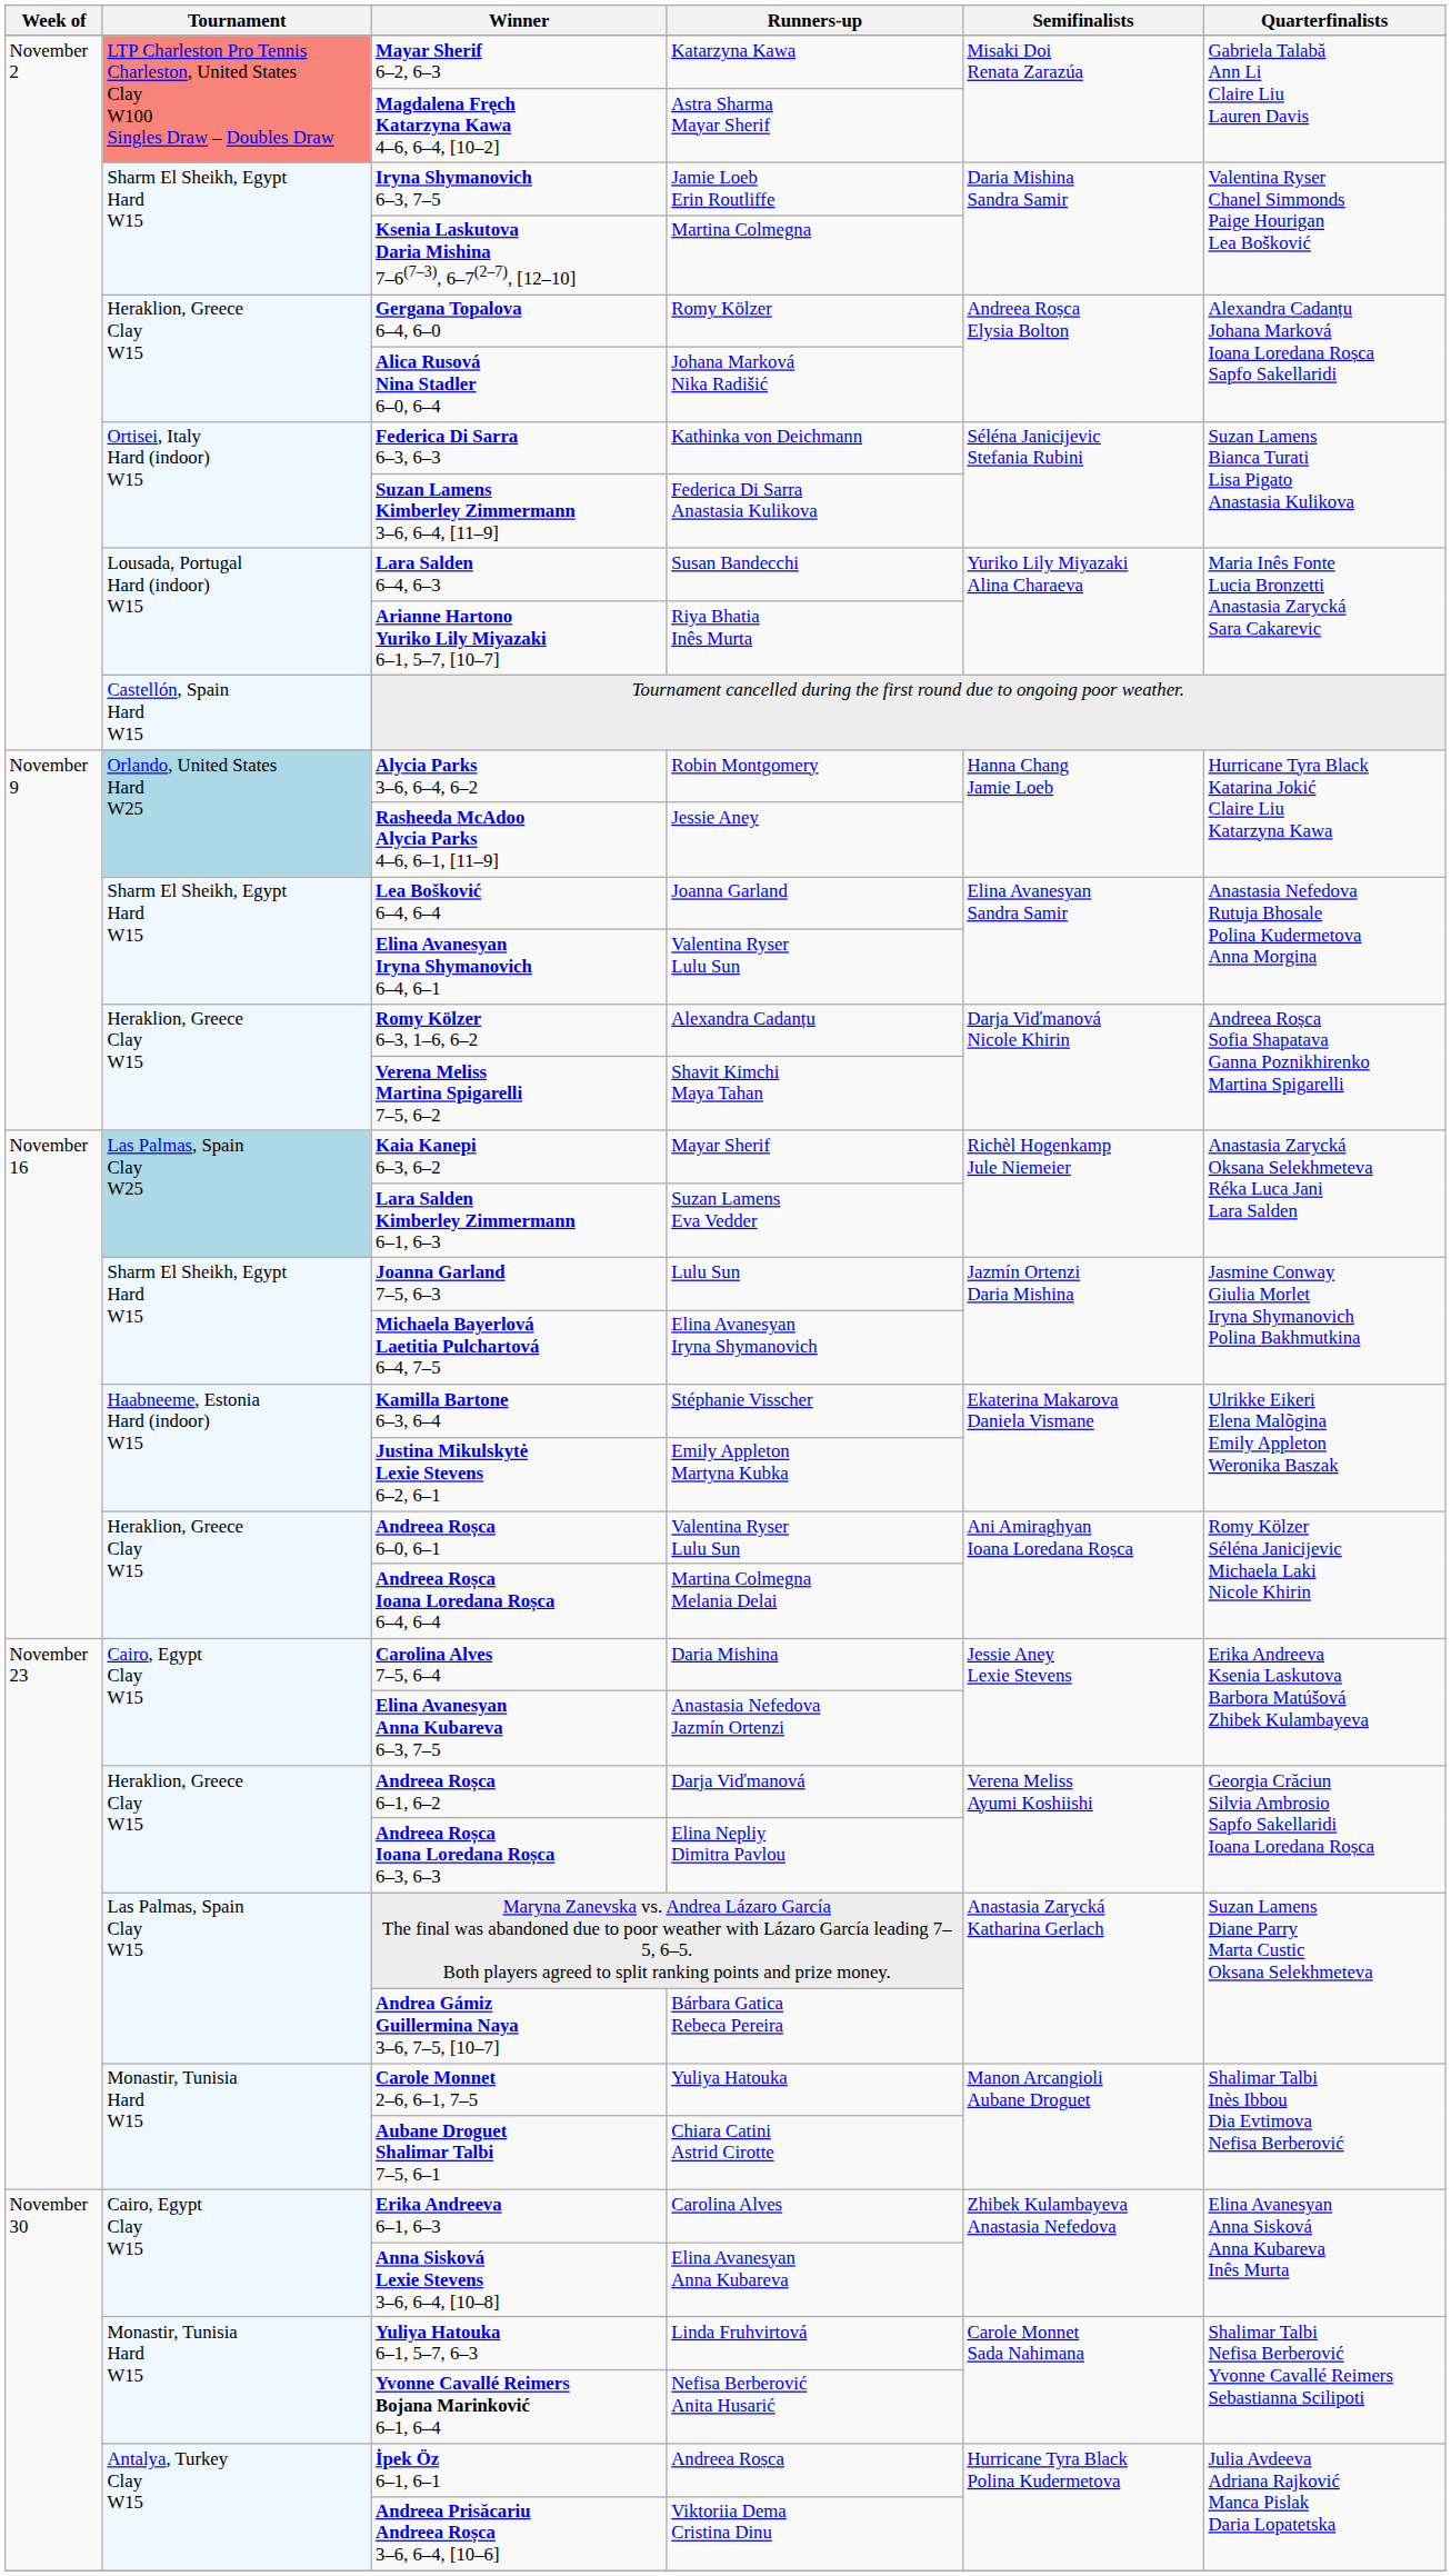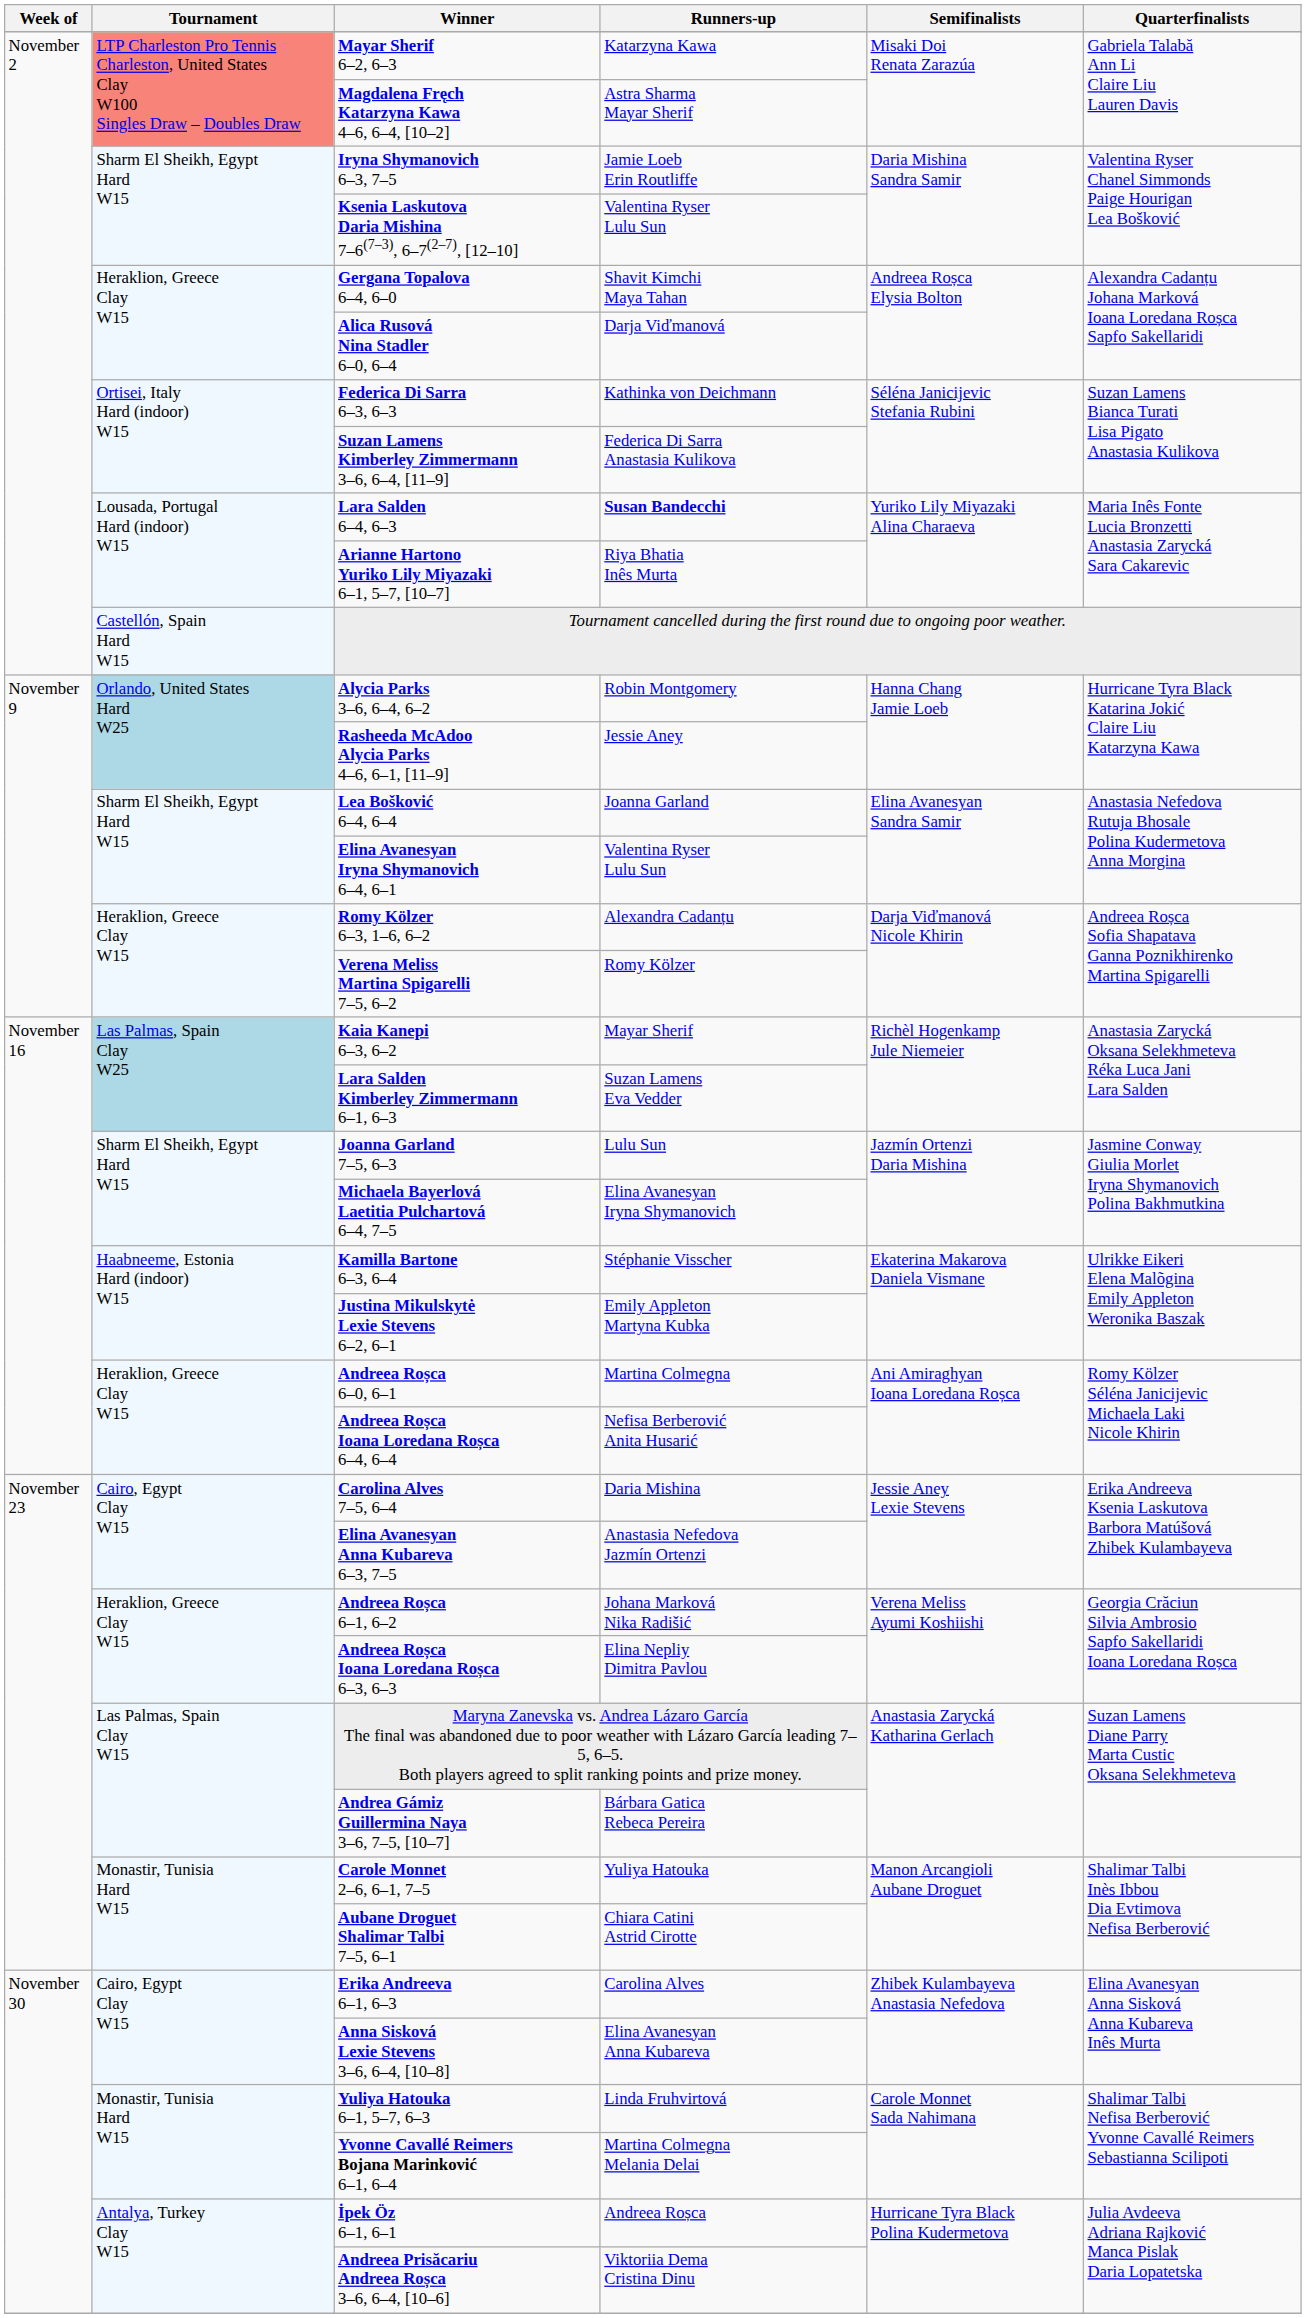Ksenia Laskutova Daria Mishina 7–6(7–3), 6–7(2–7), [12–10] | Runners-up: Martina Colmegna -> Valentina Ryser Lulu Sun
Gergana Topalova 6–4, 6–0 | Runners-up: Romy Kölzer -> Shavit Kimchi Maya Tahan
Alica Rusová Nina Stadler 6–0, 6–4 | Runners-up: Johana Marková Nika Radišić -> Darja Viďmanová
Lara Salden 6–4, 6–3 | Runners-up: normal -> bold
Verena Meliss Martina Spigarelli 7–5, 6–2 | Runners-up: Shavit Kimchi Maya Tahan -> Romy Kölzer
Andreea Roșca 6–0, 6–1 | Runners-up: Valentina Ryser Lulu Sun -> Martina Colmegna
Andreea Roșca Ioana Loredana Roșca 6–4, 6–4 | Runners-up: Martina Colmegna Melania Delai -> Nefisa Berberović Anita Husarić
Andreea Roșca 6–1, 6–2 | Runners-up: Darja Viďmanová -> Johana Marková Nika Radišić
Yvonne Cavallé Reimers Bojana Marinković 6–1, 6–4 | Runners-up: Nefisa Berberović Anita Husarić -> Martina Colmegna Melania Delai
